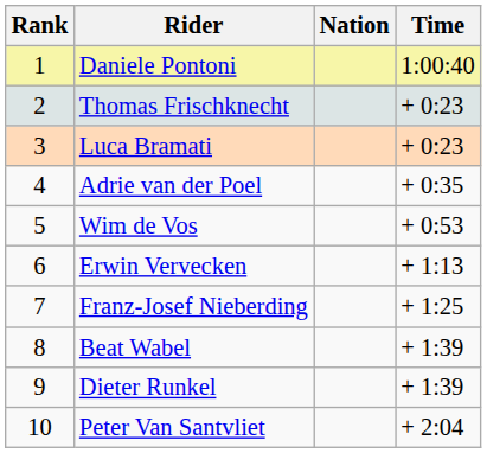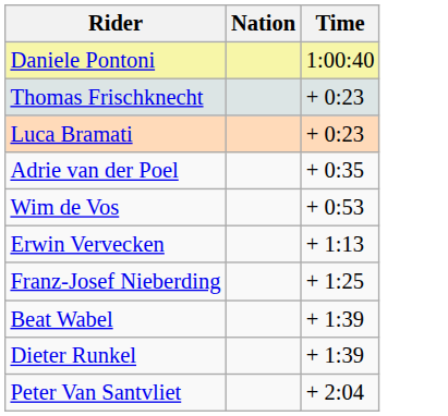- column: Rank | 1 | 2 | 3 | 4 | 5 | 6 | 7 | 8 | 9 | 10
